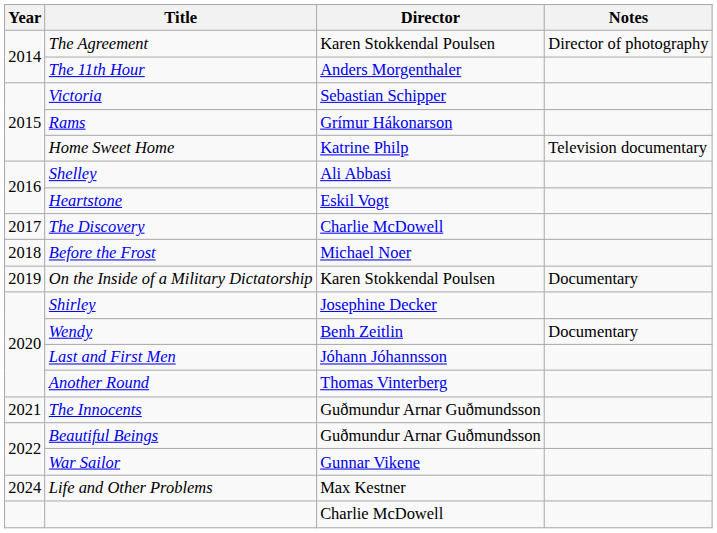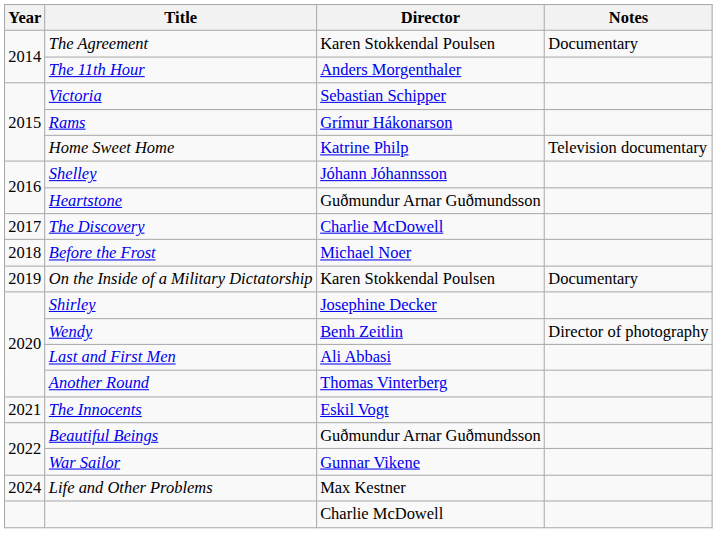The Agreement | Notes: Director of photography -> Documentary
Shelley | Director: Ali Abbasi -> Jóhann Jóhannsson
Heartstone | Director: Eskil Vogt -> Guðmundur Arnar Guðmundsson
Wendy | Notes: Documentary -> Director of photography
Last and First Men | Director: Jóhann Jóhannsson -> Ali Abbasi
The Innocents | Director: Guðmundur Arnar Guðmundsson -> Eskil Vogt
